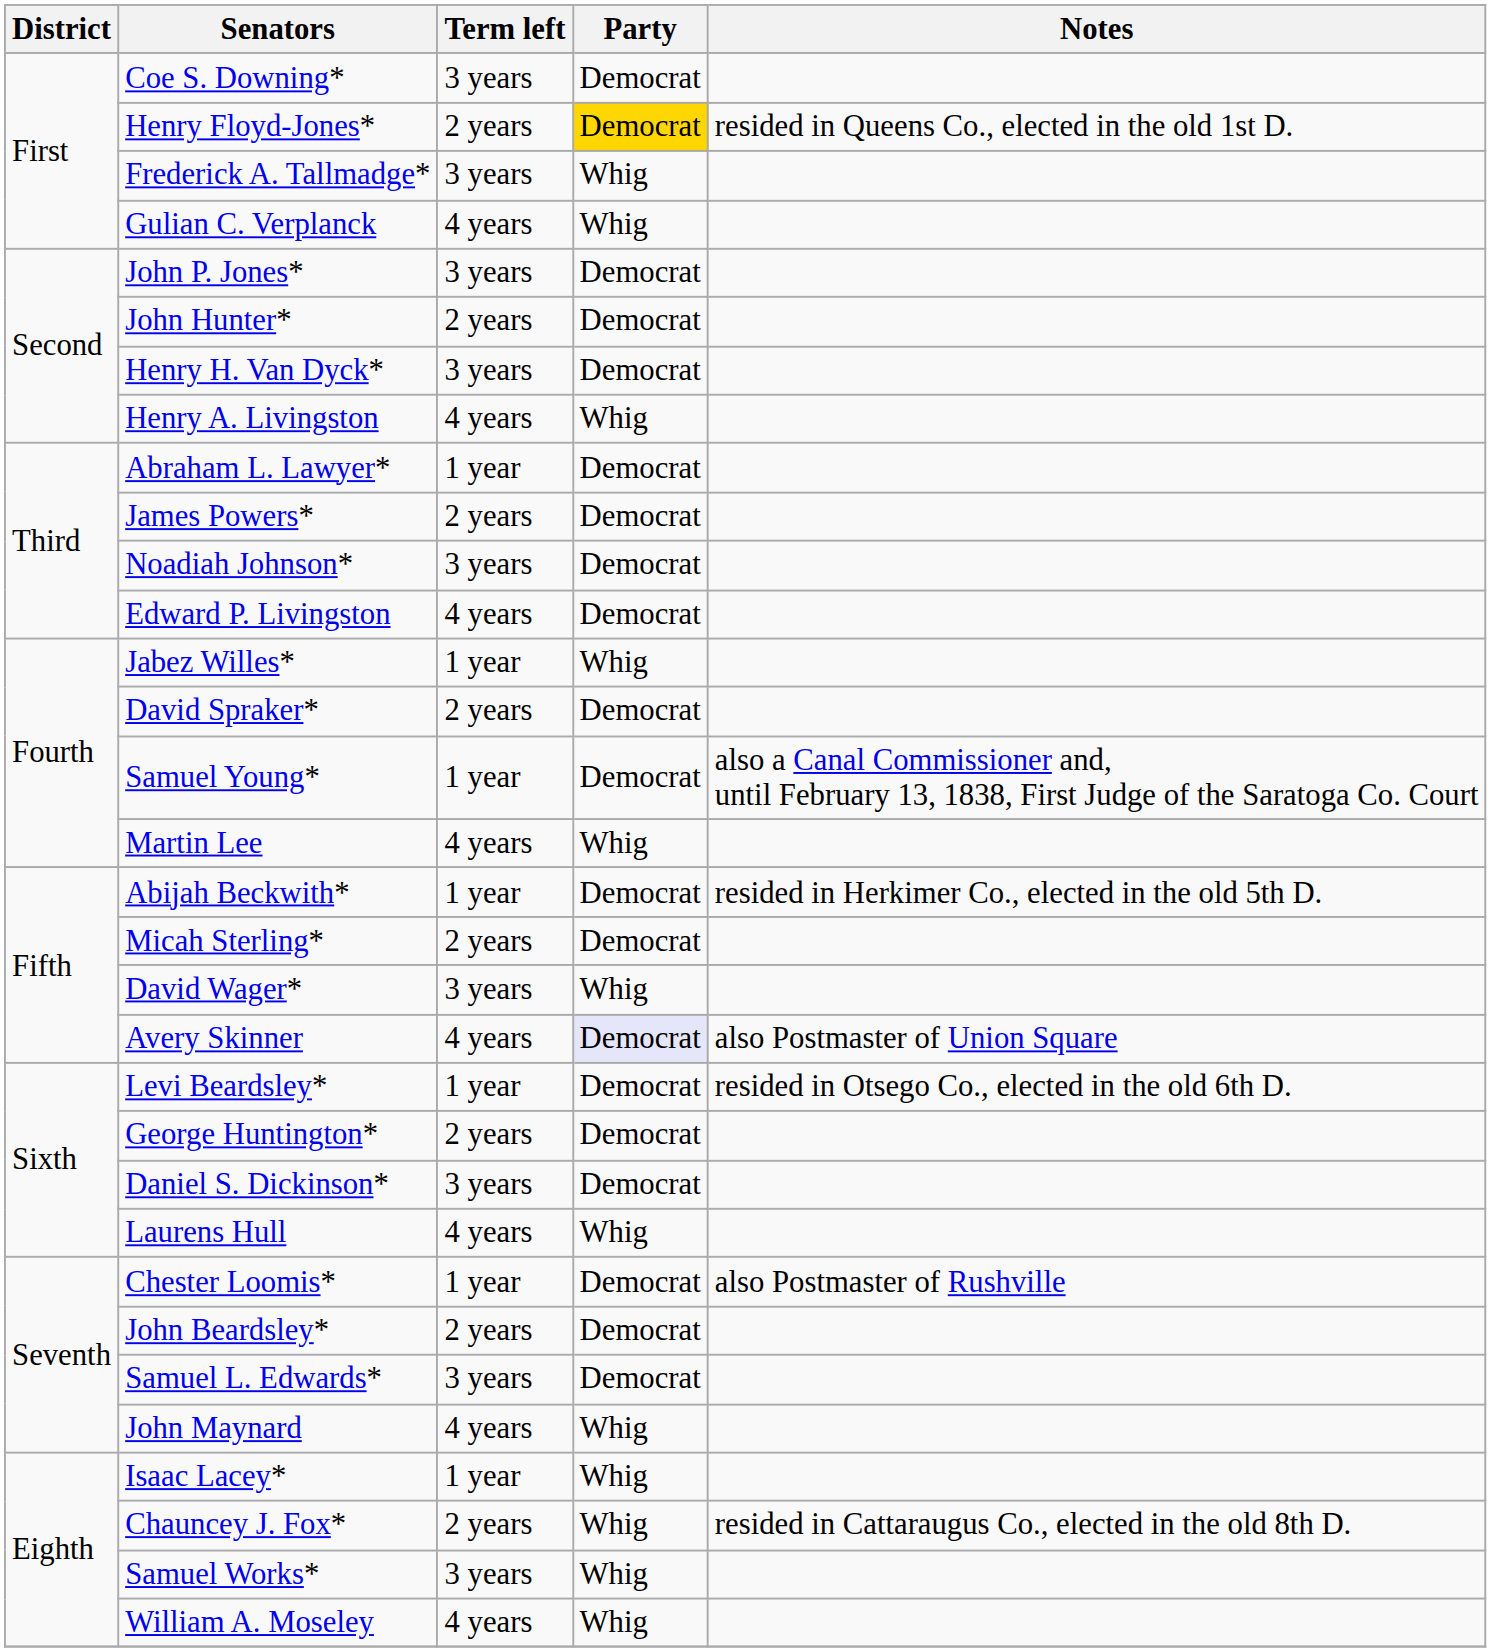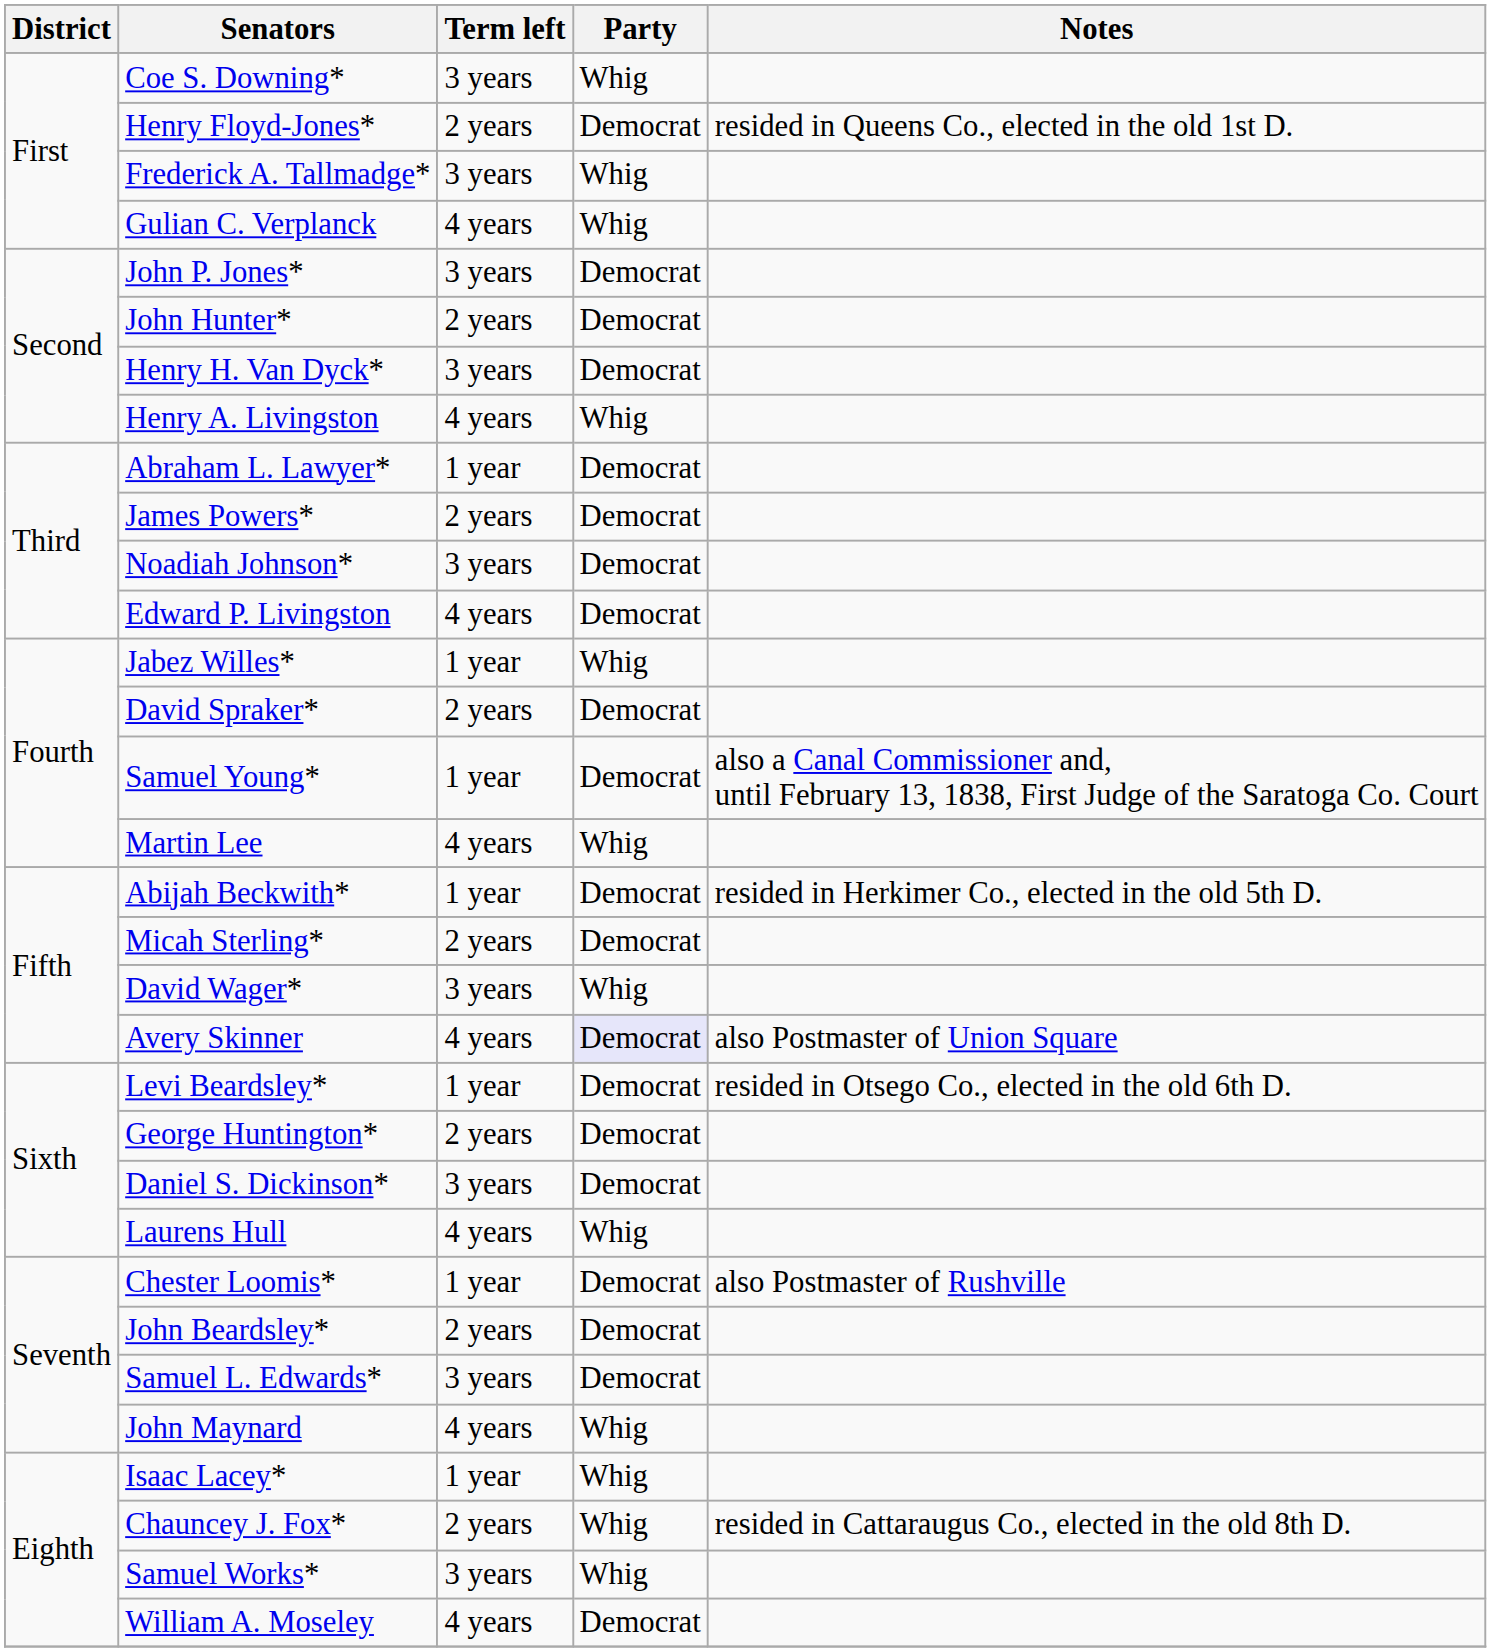Coe S. Downing* | Party: Democrat -> Whig
Henry Floyd-Jones* | Party: gold background -> no background
William A. Moseley | Party: Whig -> Democrat
